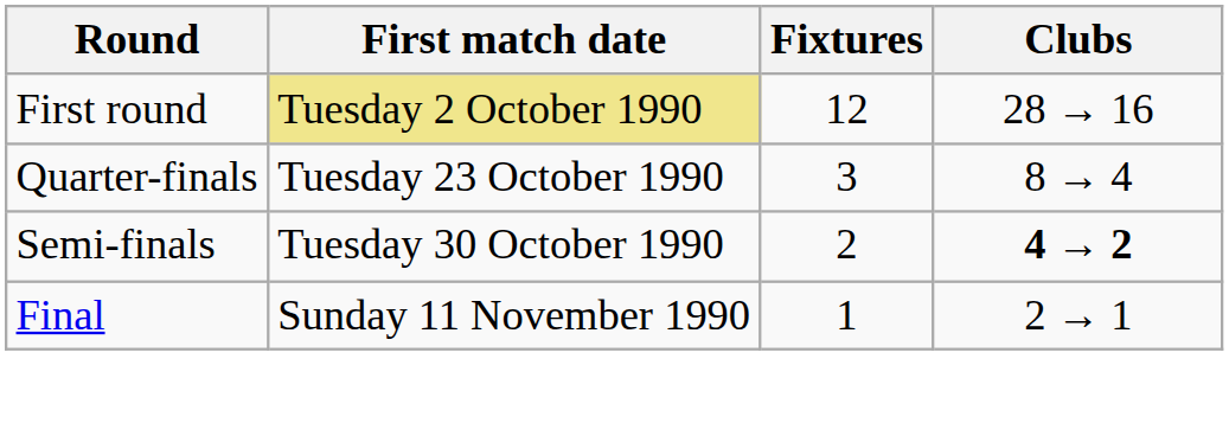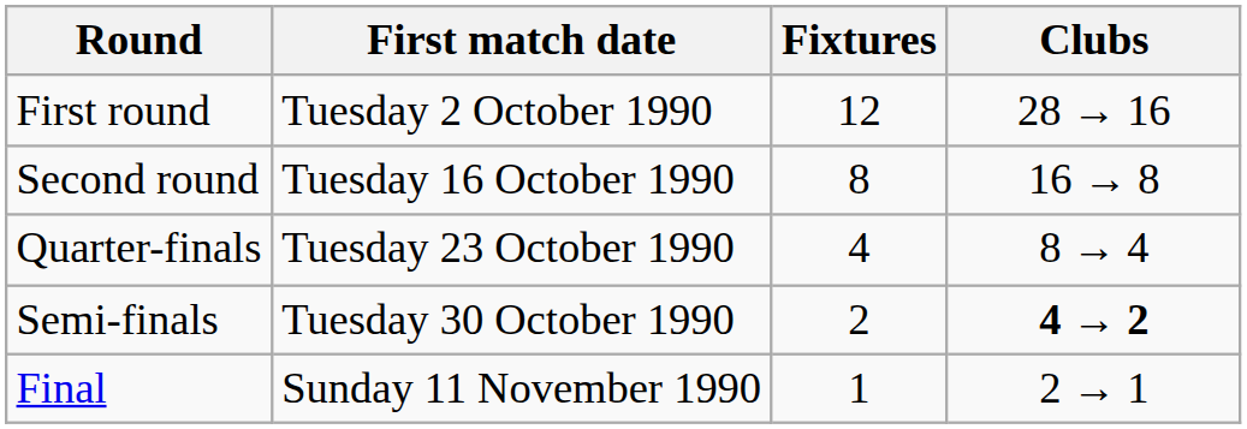First round | First match date: khaki background -> no background
+ row: Second round | Tuesday 16 October 1990 | 8 | 16 → 8
Quarter-finals | Fixtures: 3 -> 4
